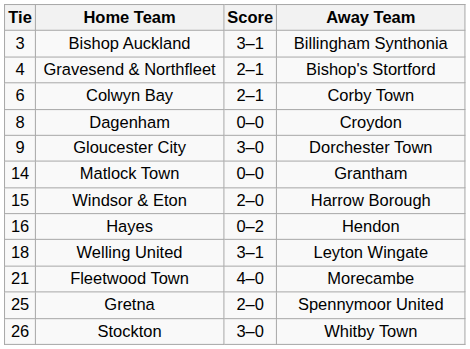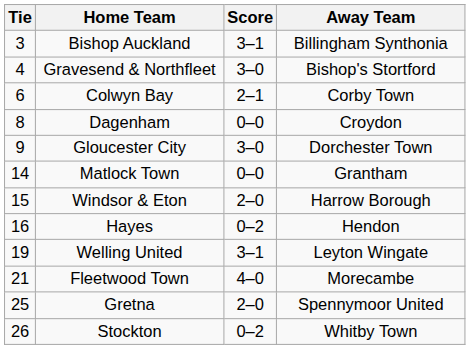Gravesend & Northfleet | Score: 2–1 -> 3–0
Welling United | Tie: 18 -> 19
Stockton | Score: 3–0 -> 0–2
